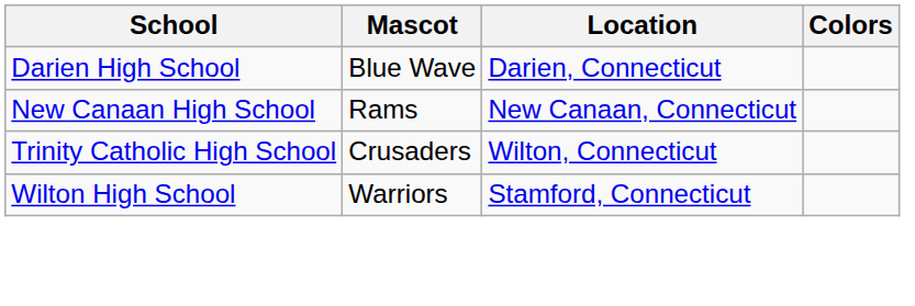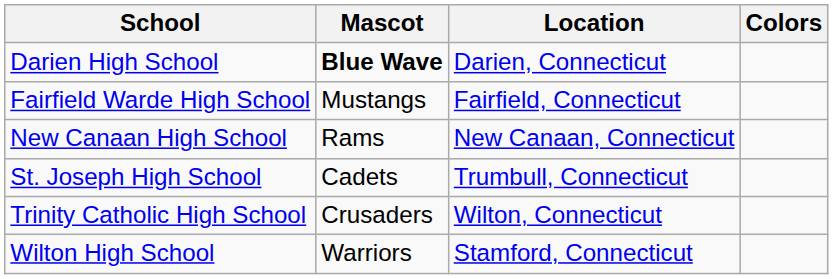Darien High School | Mascot: normal -> bold
+ row: Fairfield Warde High School | Mustangs | Fairfield, Connecticut
+ row: St. Joseph High School | Cadets | Trumbull, Connecticut
